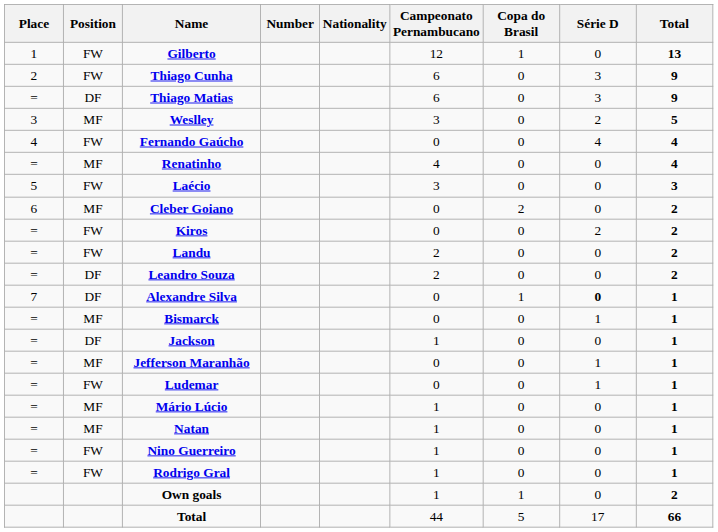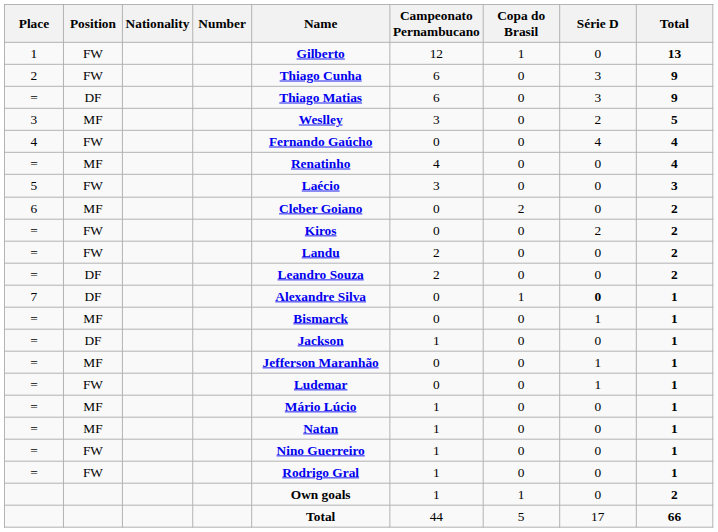columns swapped: Nationality <-> Name
